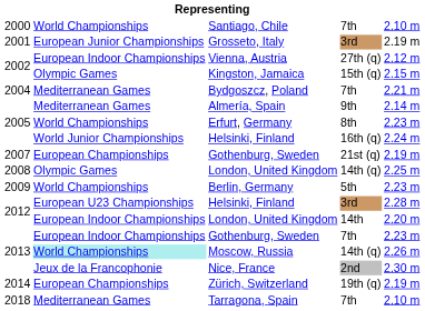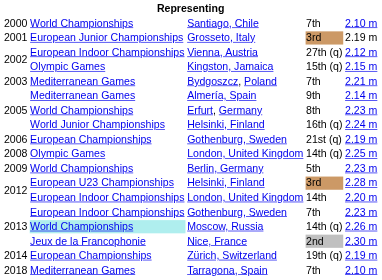Bydgoszcz, Poland | column 1: 2004 -> 2003
Gothenburg, Sweden / 21st (q) | column 1: 2007 -> 2006
